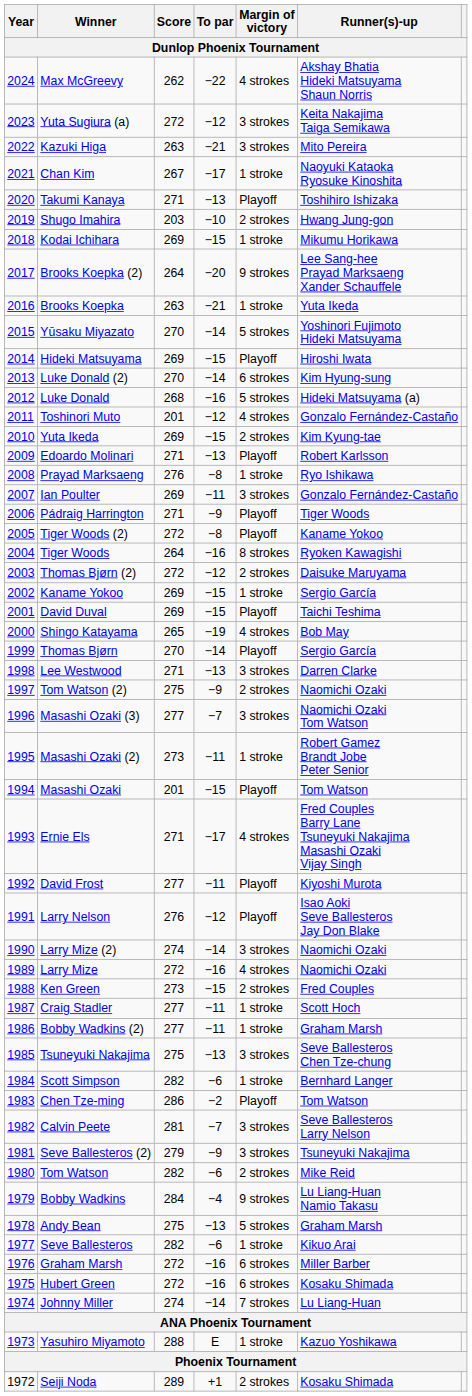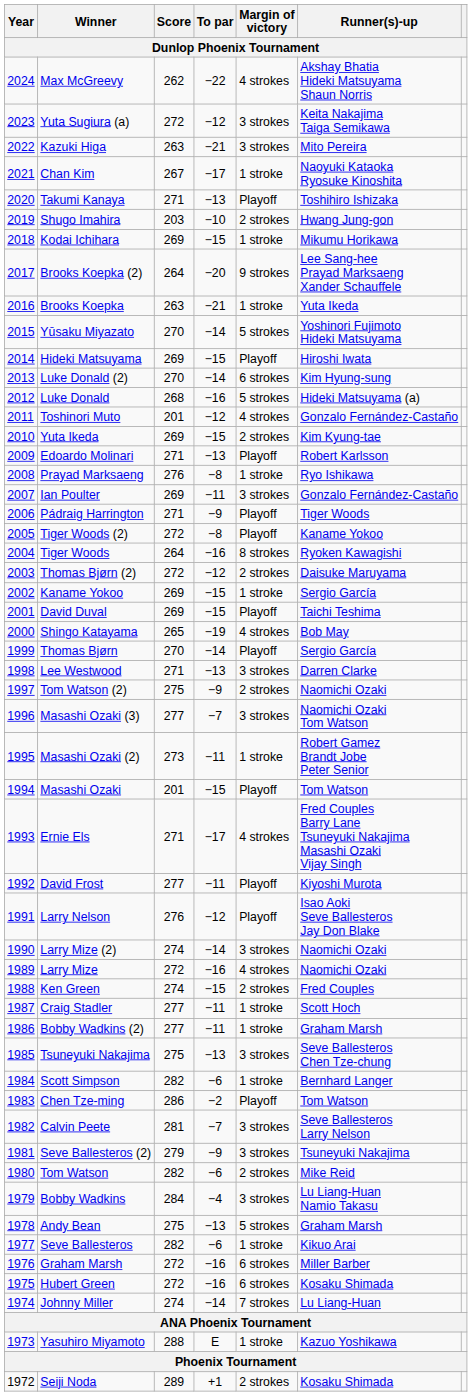Ken Green | Score: 273 -> 274
Bobby Wadkins | Margin of victory: 9 strokes -> 3 strokes
